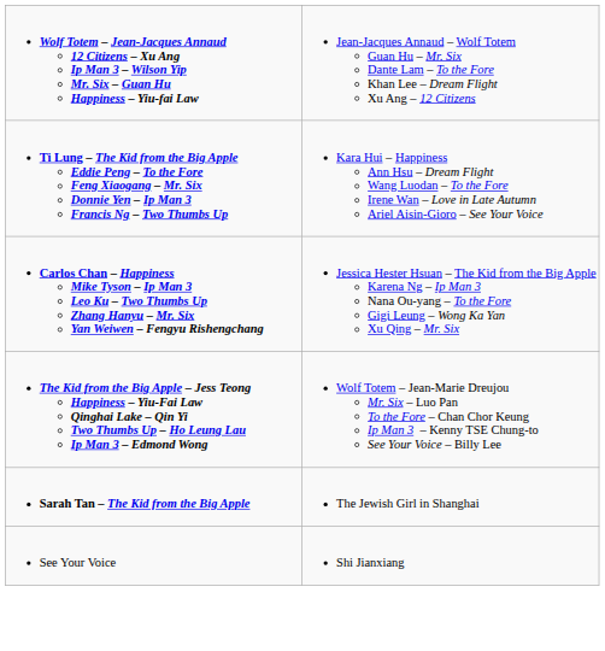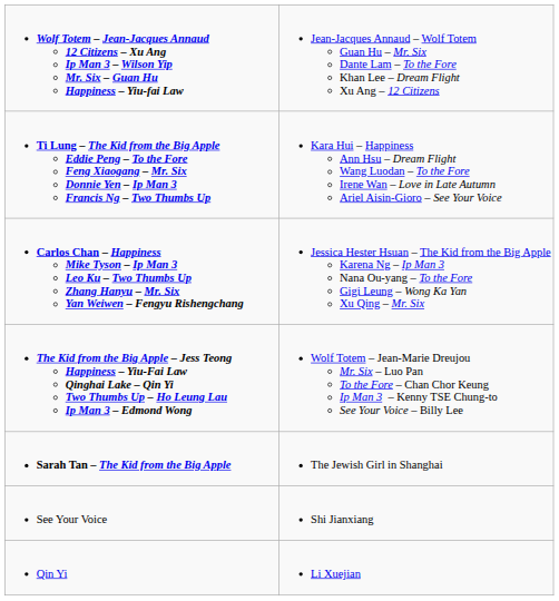+ row: Qin Yi | Li Xuejian
